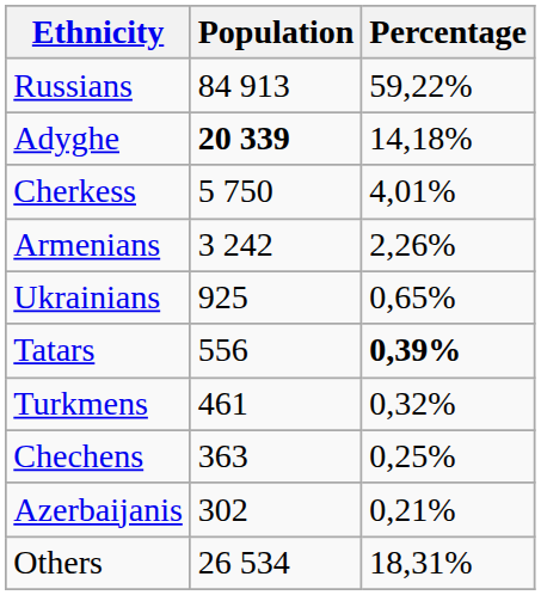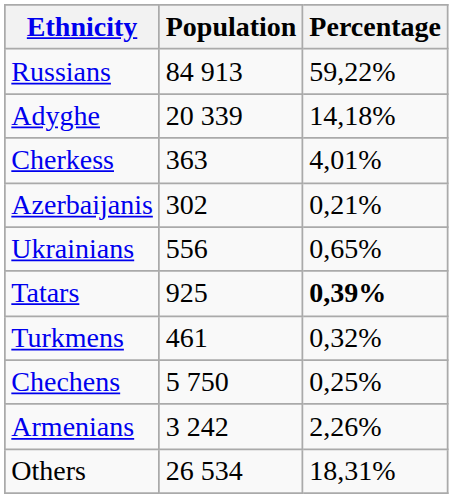Adyghe | Population: bold -> normal
Cherkess | Population: 5 750 -> 363
rows swapped: Armenians <-> Azerbaijanis
Ukrainians | Population: 925 -> 556
Tatars | Population: 556 -> 925
Chechens | Population: 363 -> 5 750
